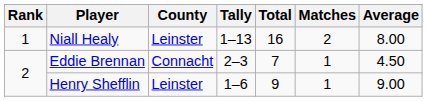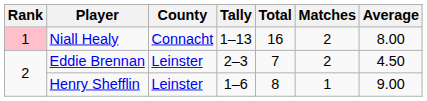Niall Healy | Rank: no background -> pink background
Niall Healy | County: Leinster -> Connacht
Eddie Brennan | County: Connacht -> Leinster
Eddie Brennan | Matches: 1 -> 2
Henry Shefflin | Total: 9 -> 8
